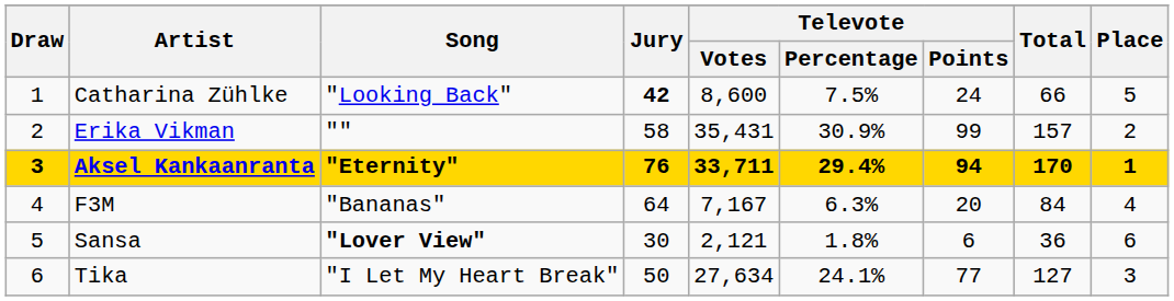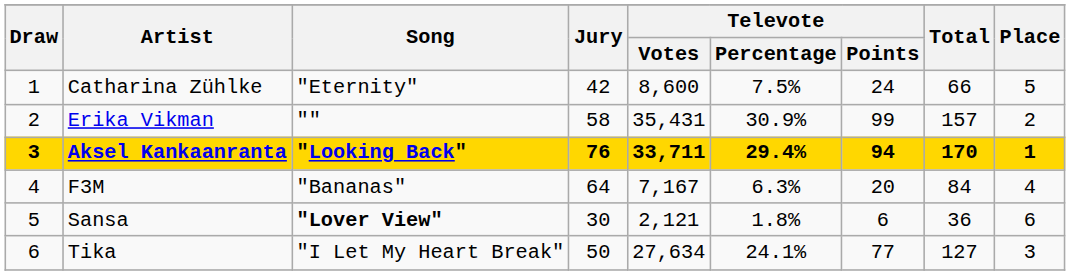Catharina Zühlke | Song: "Looking Back" -> "Eternity"
Catharina Zühlke | Jury: bold -> normal
Aksel Kankaanranta | Song: "Eternity" -> "Looking Back"
